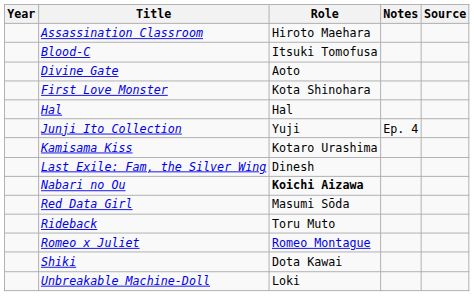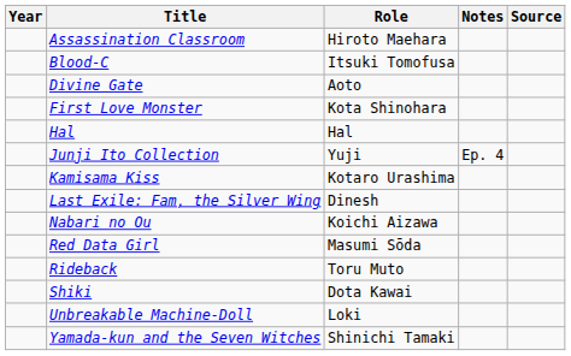Nabari no Ou | Role: bold -> normal
- row: Romeo x Juliet | Romeo Montague
+ row: Yamada-kun and the Seven Witches | Shinichi Tamaki
